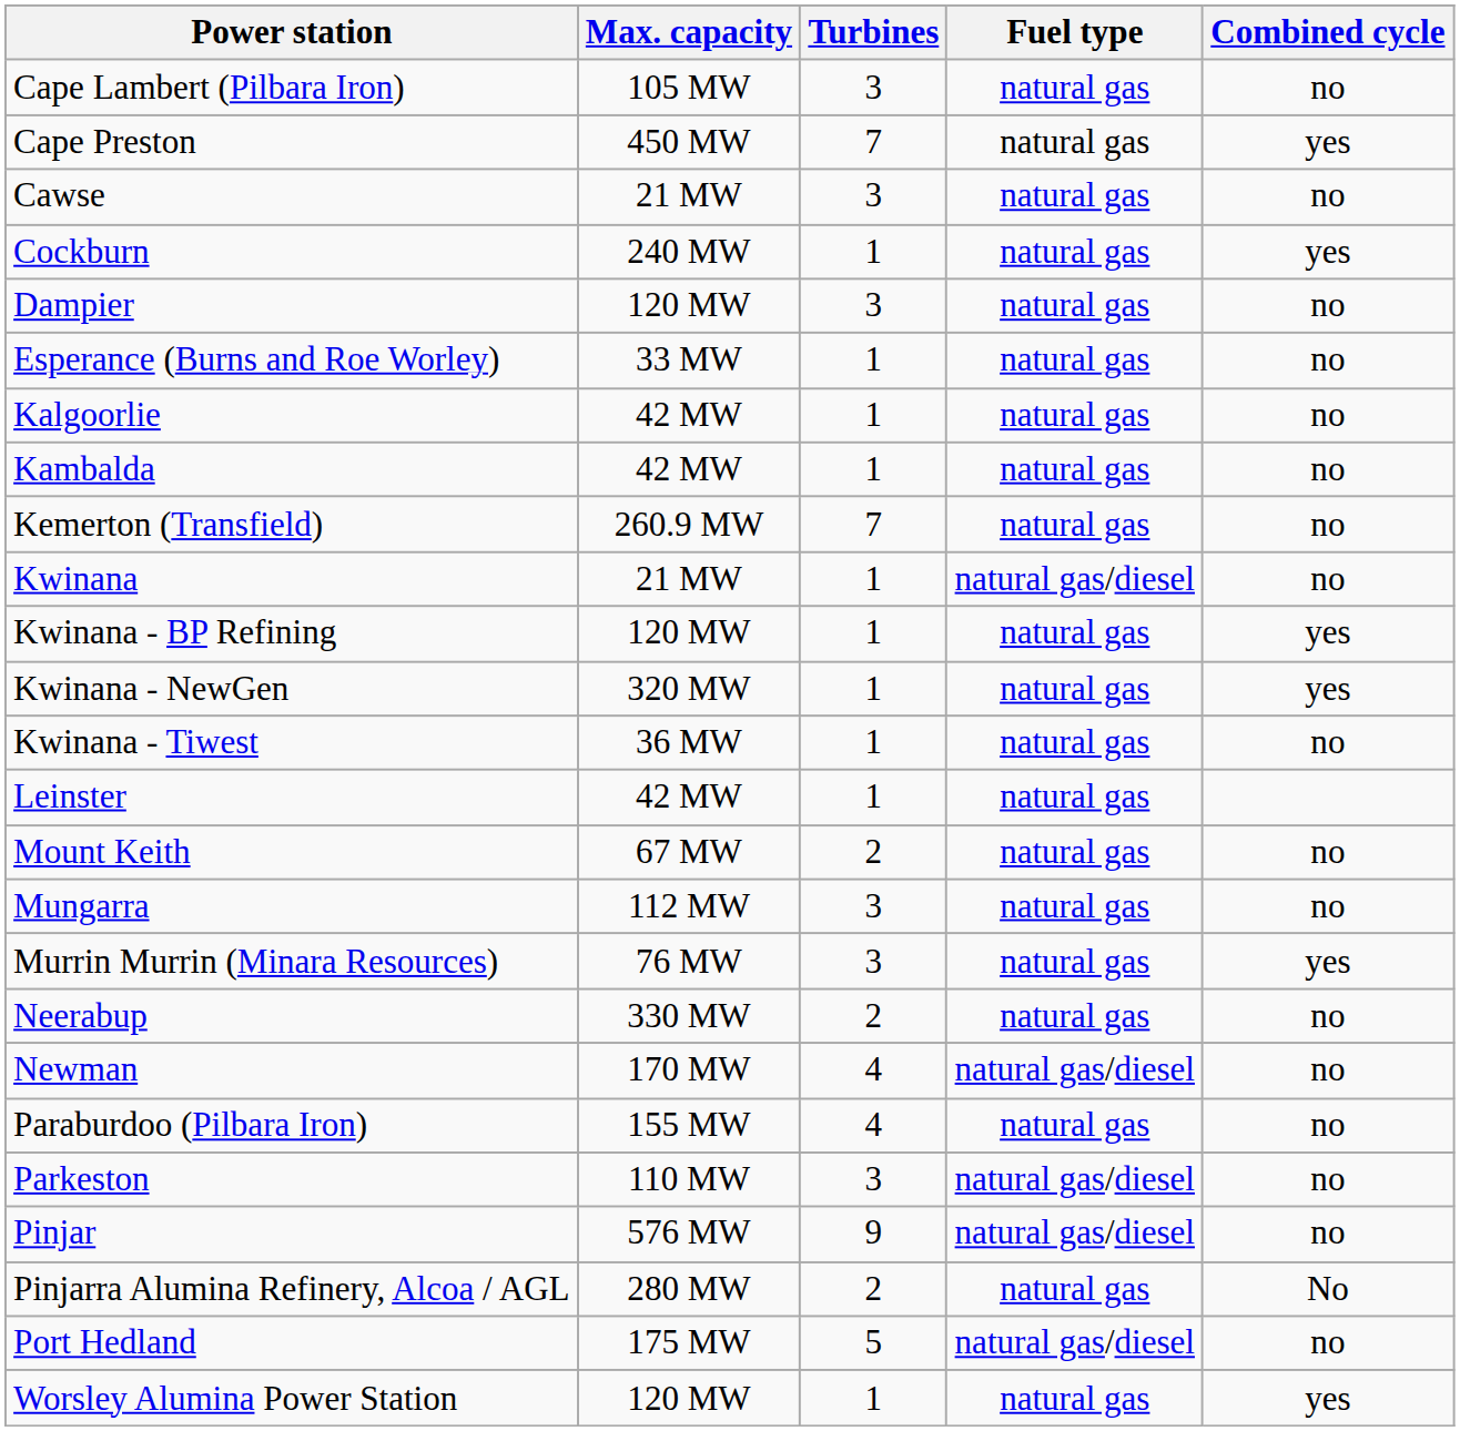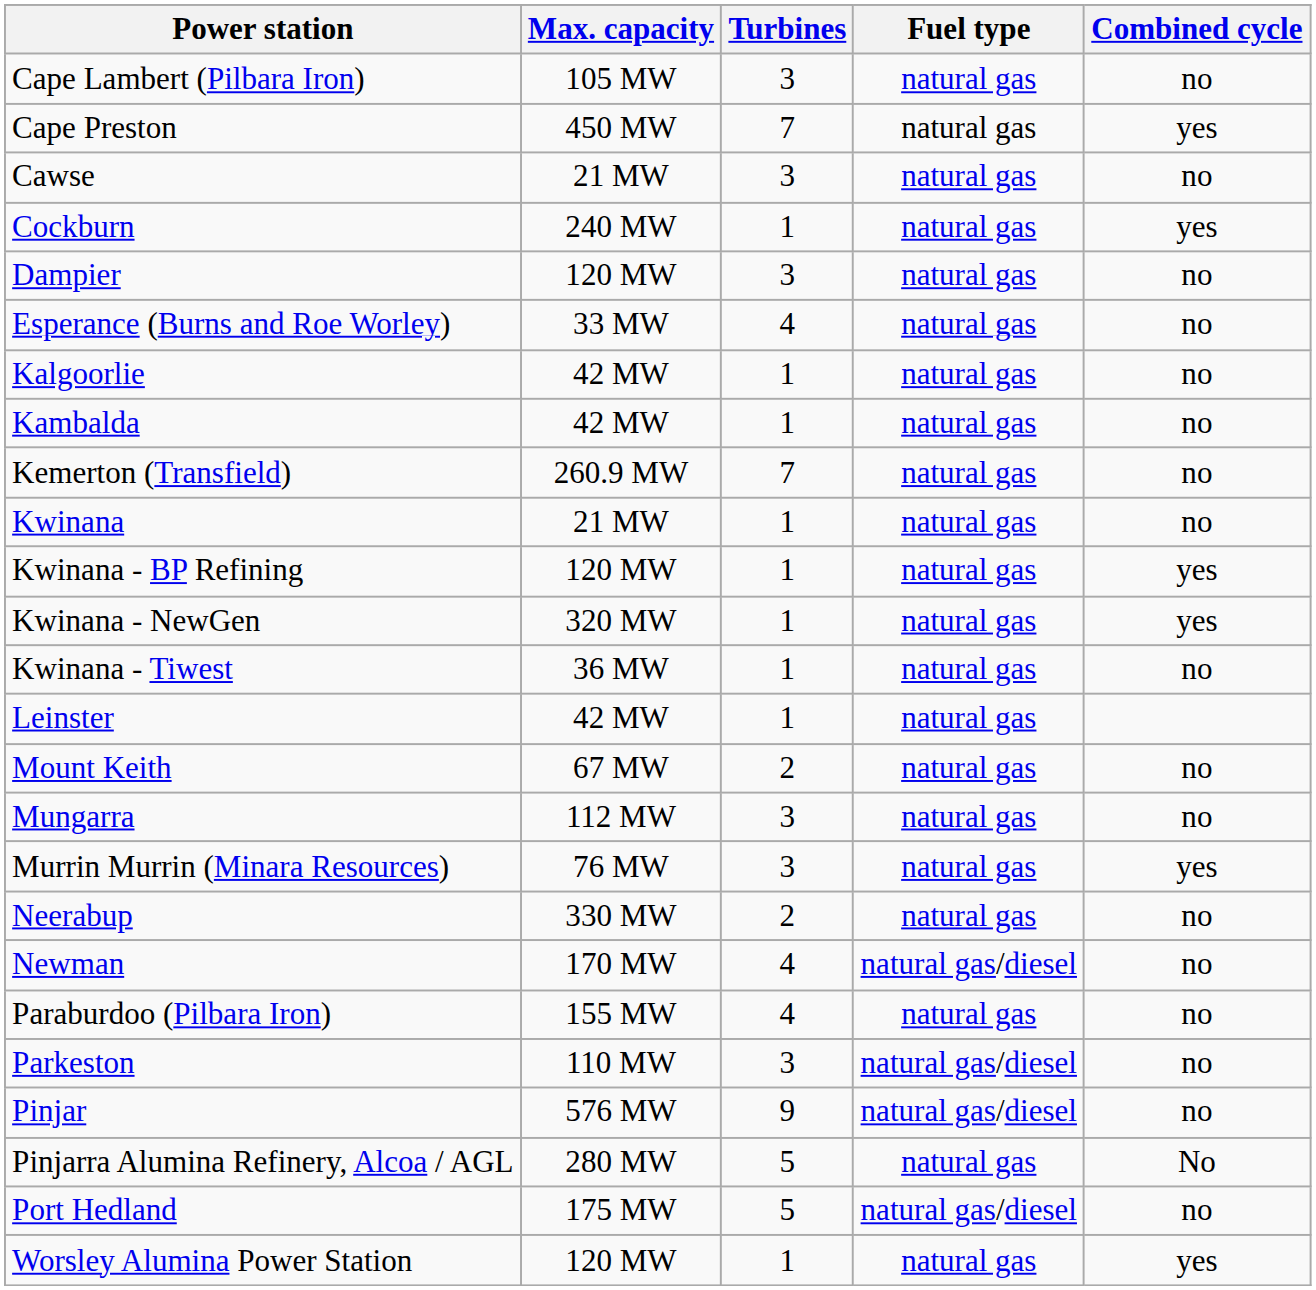Esperance (Burns and Roe Worley) | Turbines: 1 -> 4
Kwinana | Fuel type: natural gas/diesel -> natural gas
Pinjarra Alumina Refinery, Alcoa / AGL | Turbines: 2 -> 5
